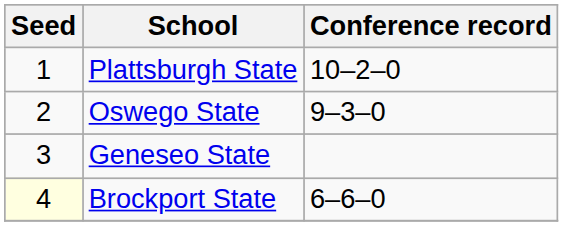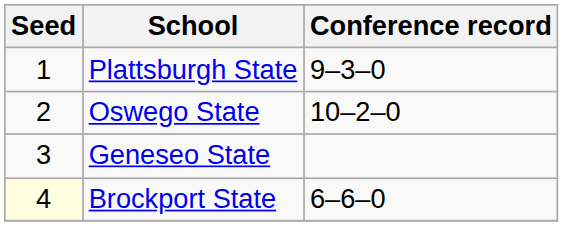Plattsburgh State | Conference record: 10–2–0 -> 9–3–0
Oswego State | Conference record: 9–3–0 -> 10–2–0
